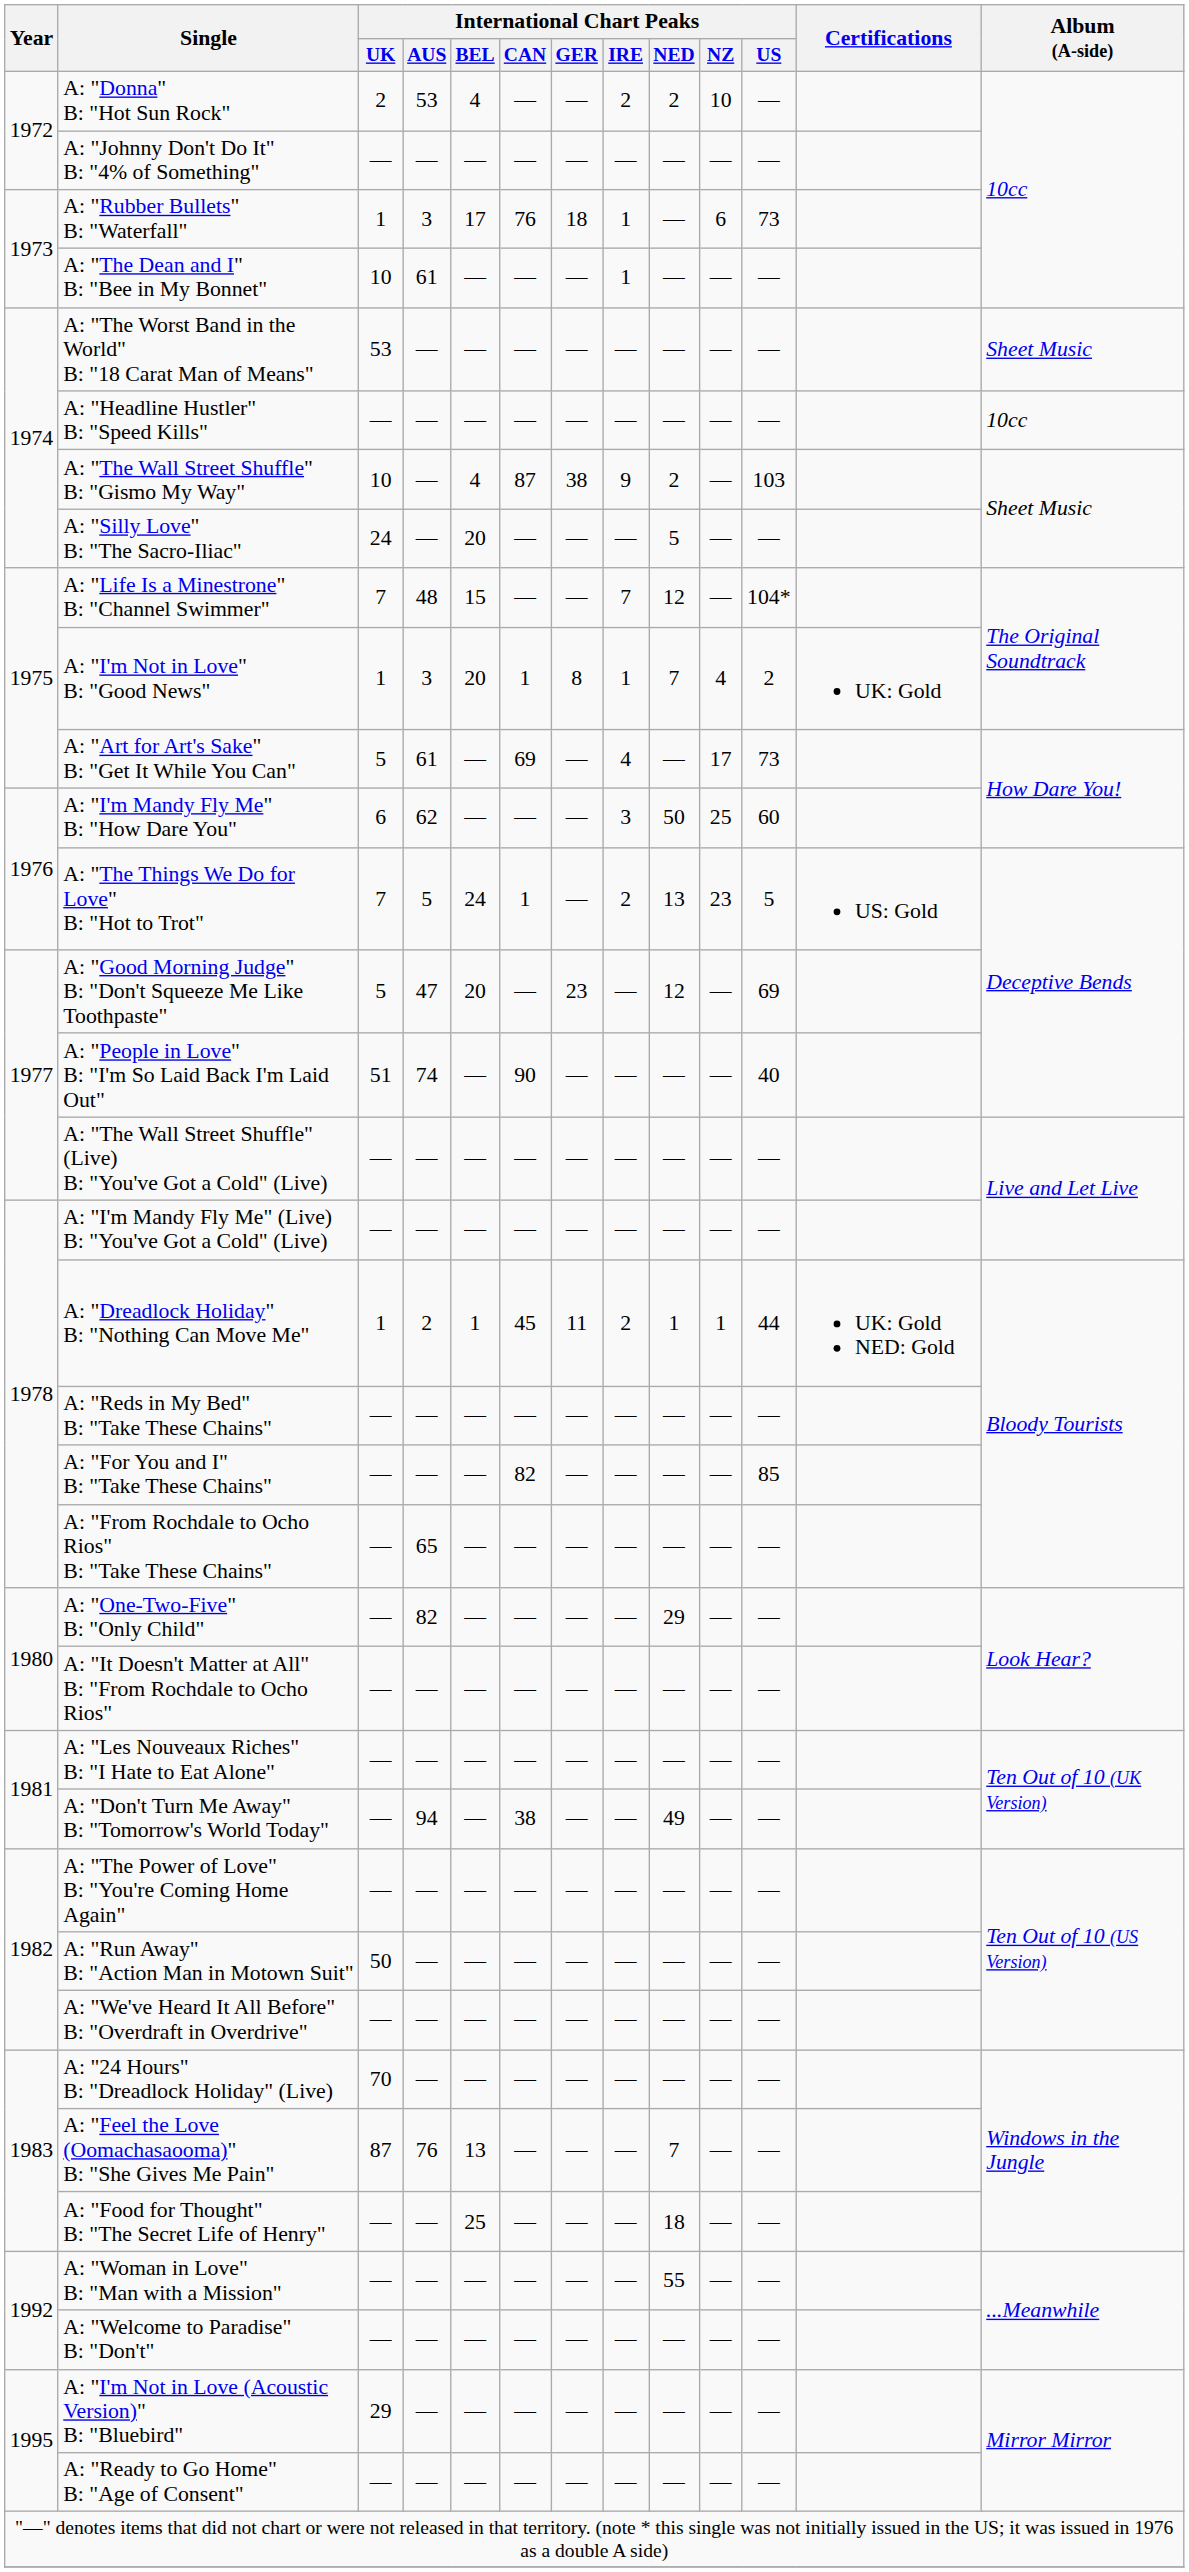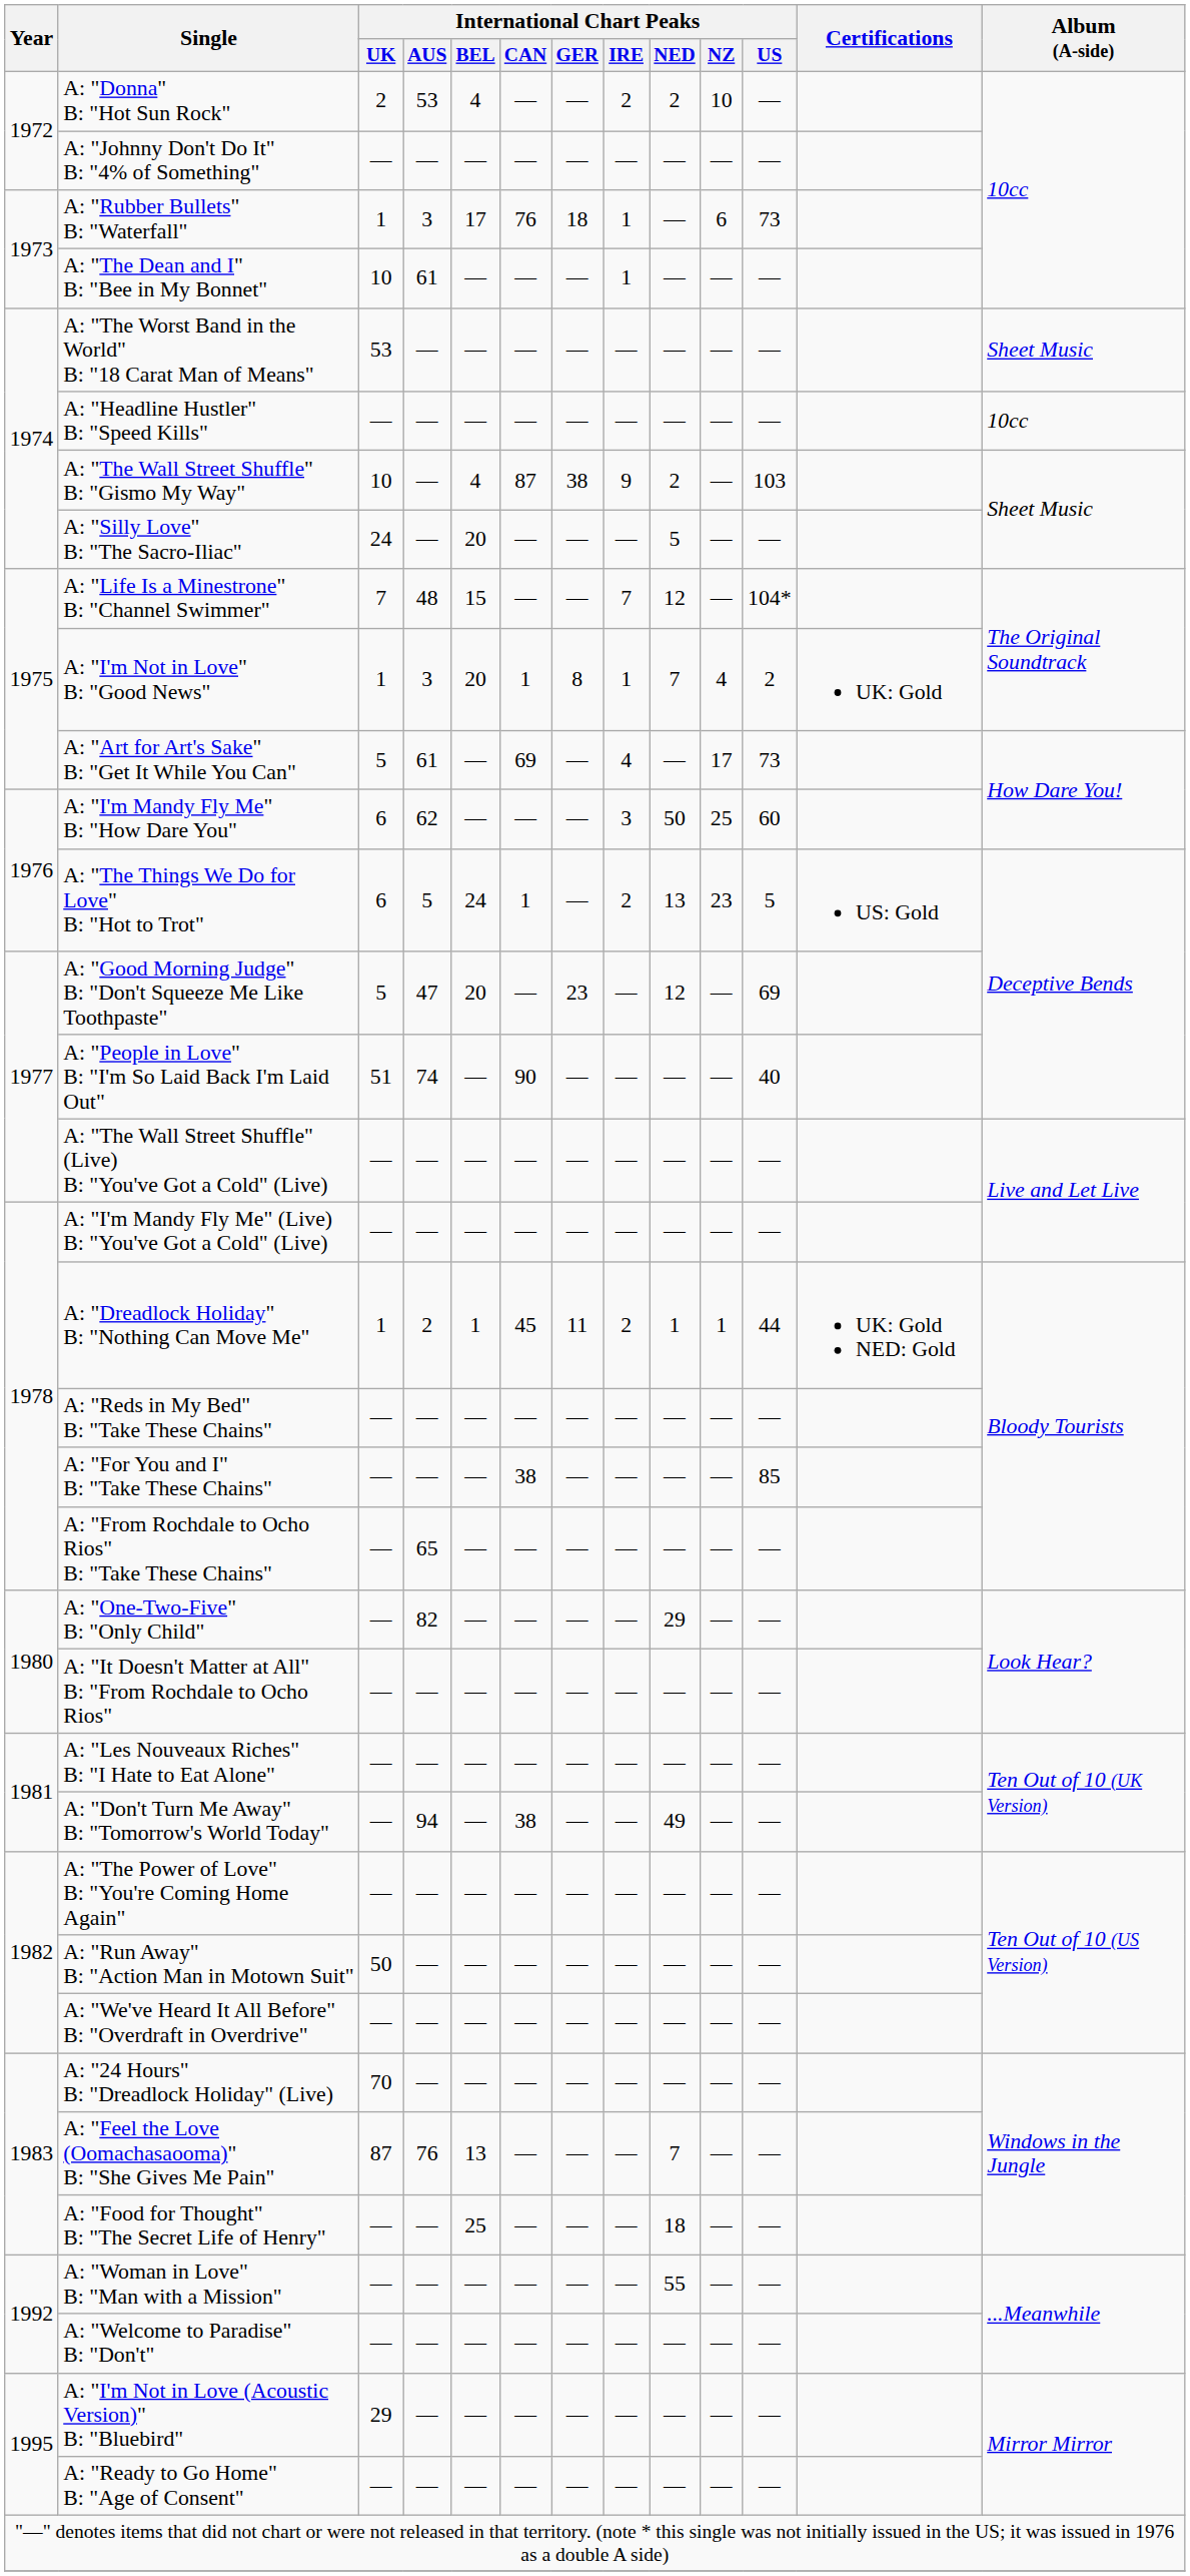A: "The Things We Do for Love" B: "Hot to Trot" | International Chart Peaks / UK: 7 -> 6
A: "For You and I" B: "Take These Chains" | International Chart Peaks / CAN: 82 -> 38
